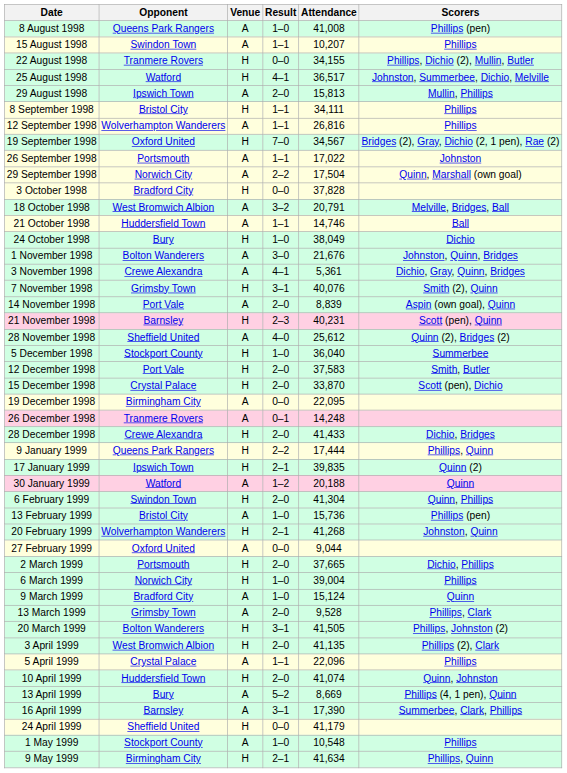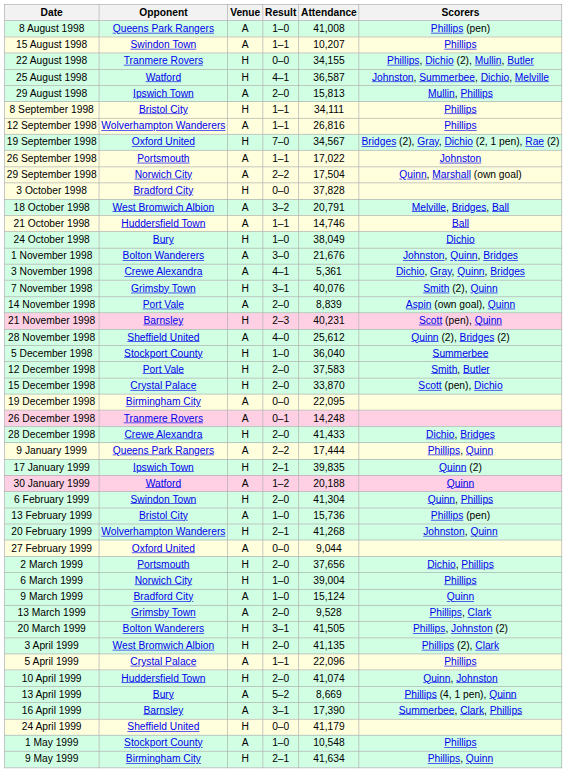25 August 1998 | Attendance: 36,517 -> 36,587
9 January 1999 | Venue: H -> A
2 March 1999 | Attendance: 37,665 -> 37,656
